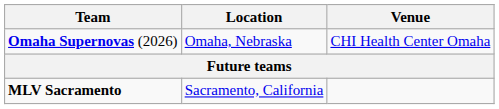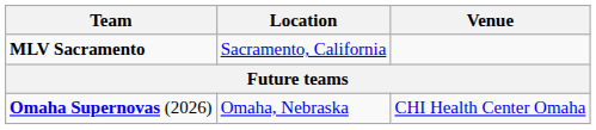rows swapped: MLV Sacramento <-> Omaha Supernovas (2026)
